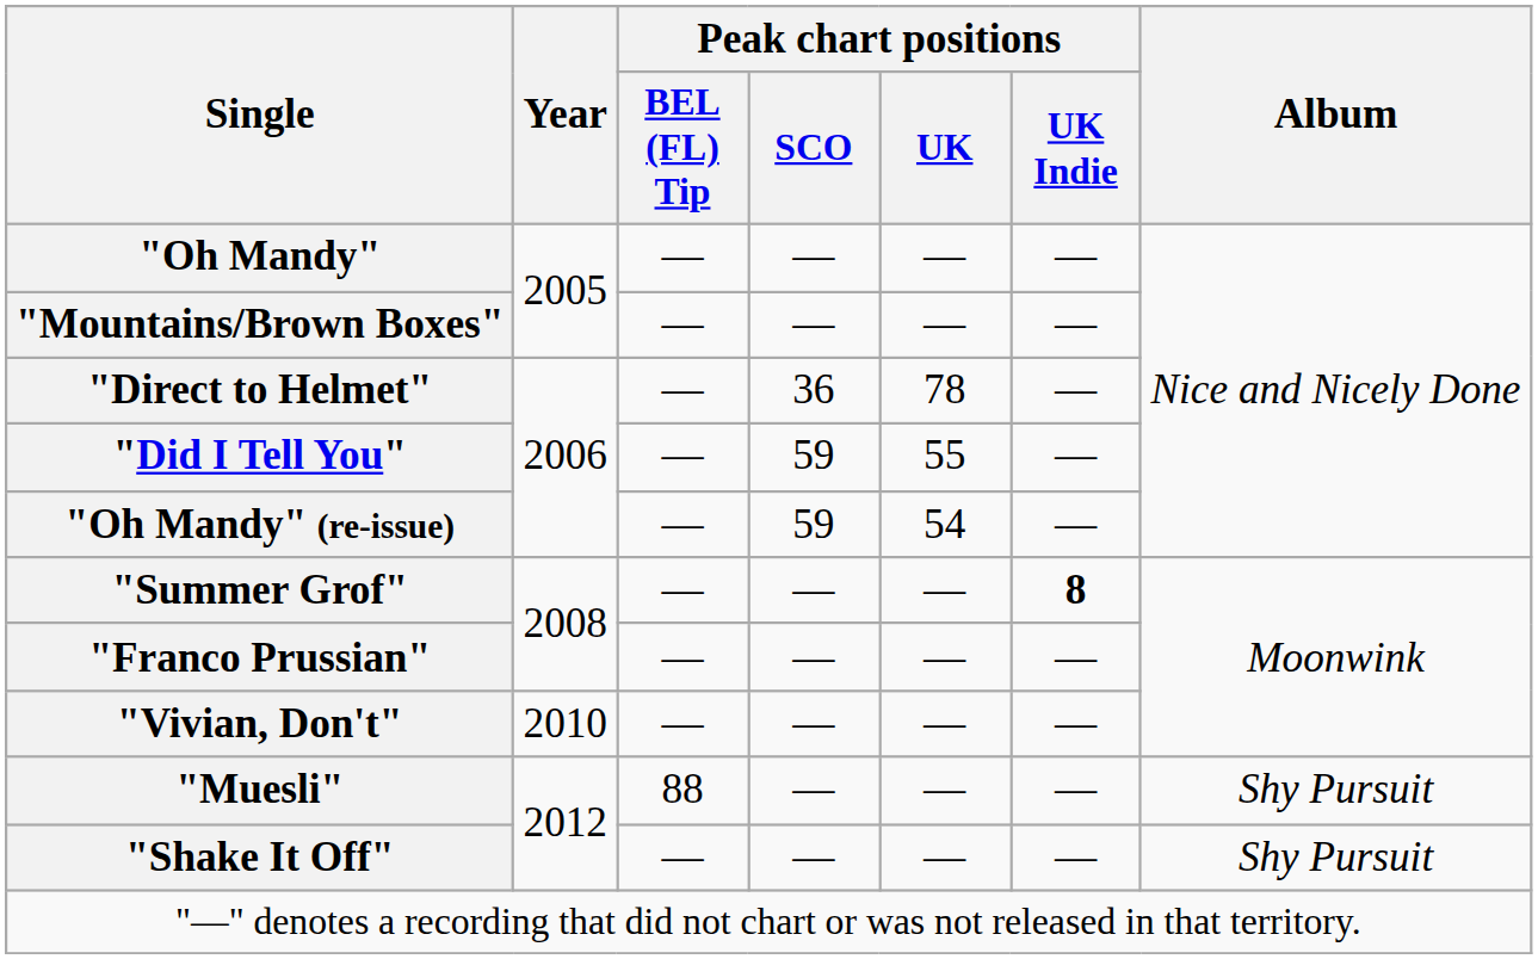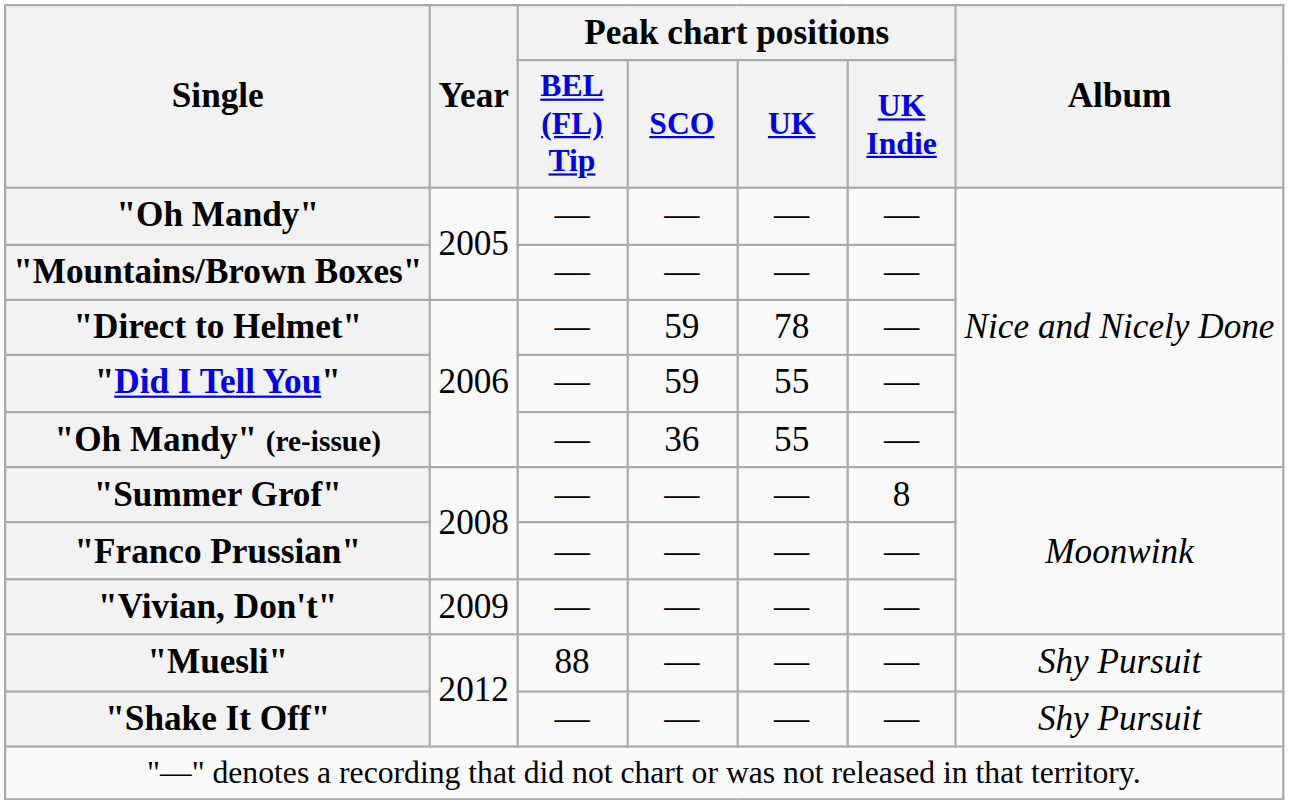"Direct to Helmet" | Peak chart positions / SCO: 36 -> 59
"Oh Mandy" (re-issue) | Peak chart positions / SCO: 59 -> 36
"Oh Mandy" (re-issue) | Peak chart positions / UK: 54 -> 55
"Summer Grof" | Peak chart positions / UK Indie: bold -> normal
"Vivian, Don't" | Year: 2010 -> 2009
